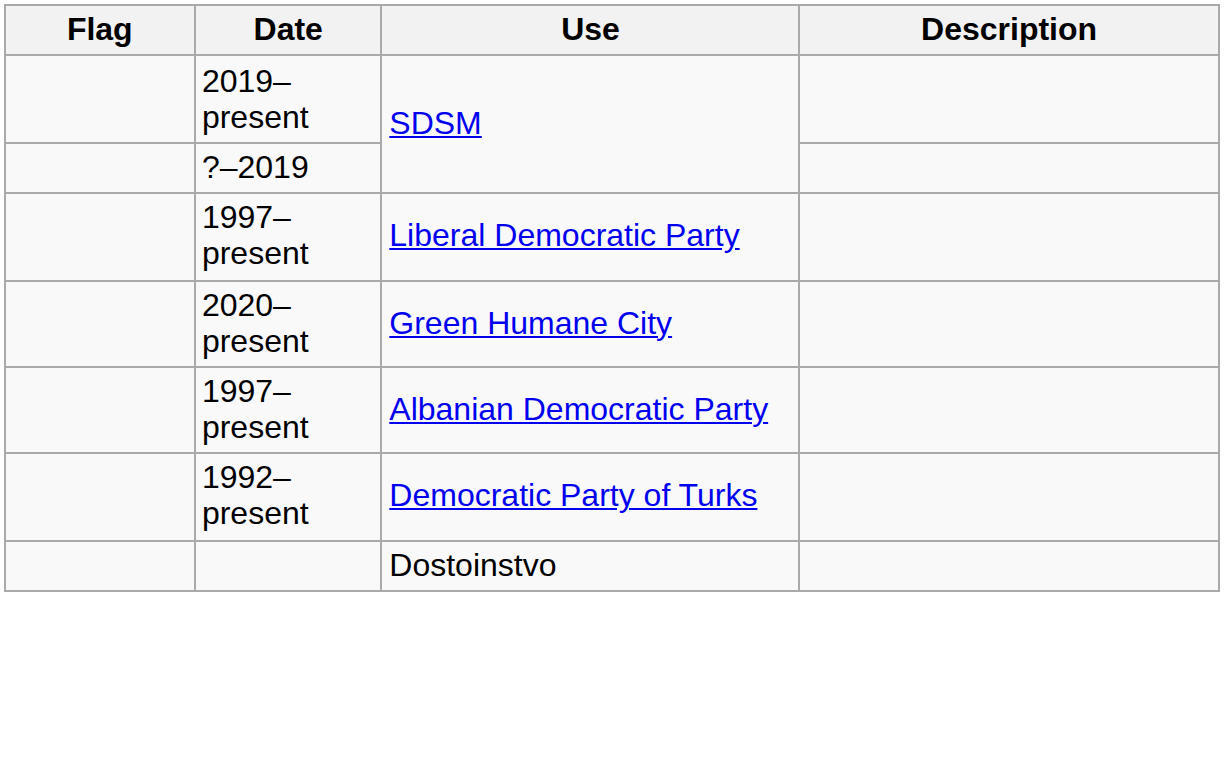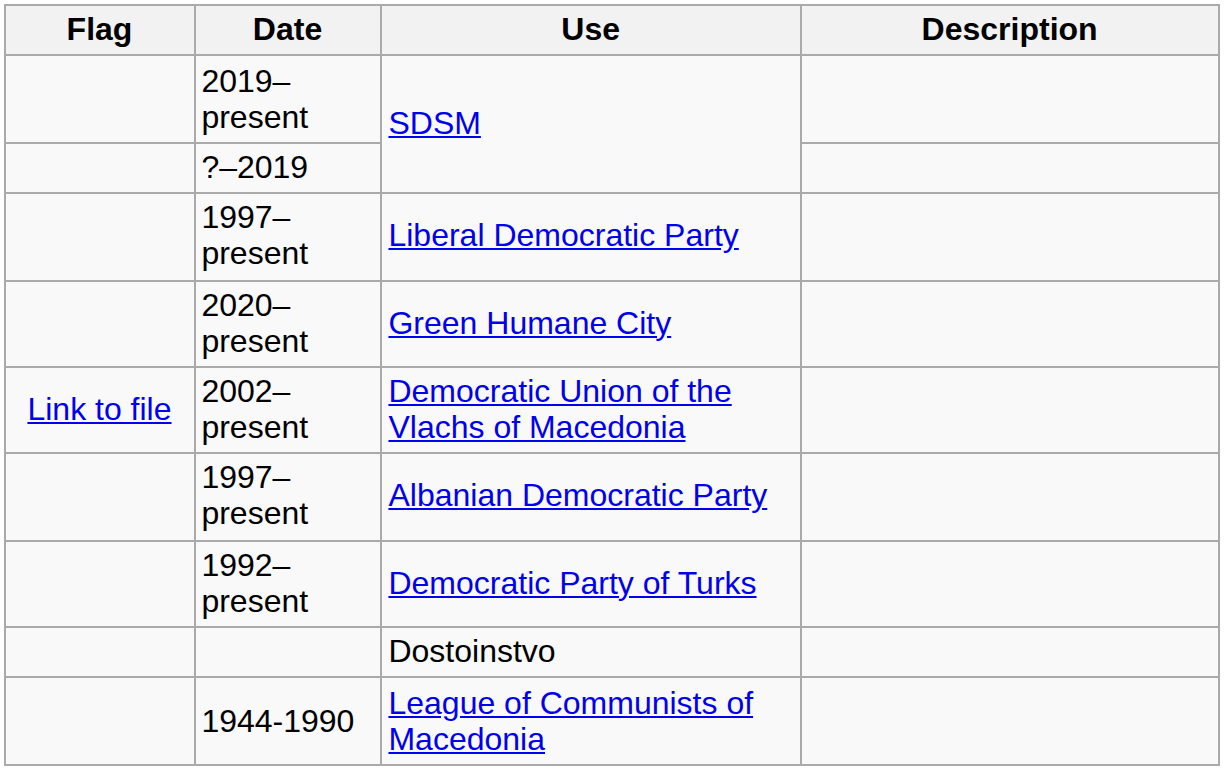+ row: Link to file | 2002–present | Democratic Union of the Vlachs of Macedonia
+ row: 1944-1990 | League of Communists of Macedonia
